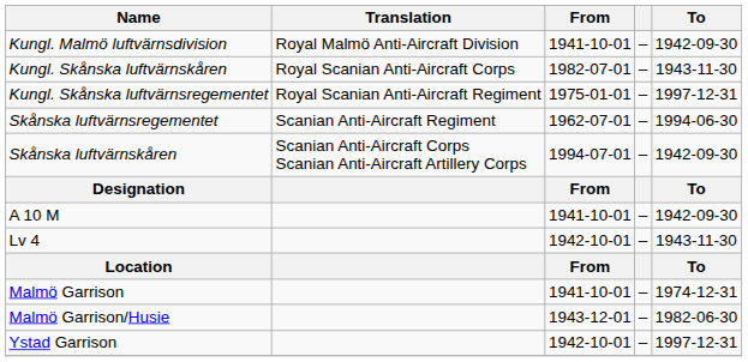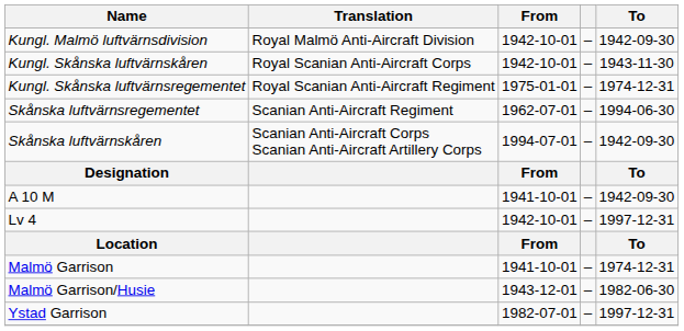Kungl. Malmö luftvärnsdivision | From: 1941-10-01 -> 1942-10-01
Kungl. Skånska luftvärnskåren | From: 1982-07-01 -> 1942-10-01
Kungl. Skånska luftvärnsregementet | To: 1997-12-31 -> 1974-12-31
Lv 4 | To: 1943-11-30 -> 1997-12-31
Ystad Garrison | From: 1942-10-01 -> 1982-07-01
